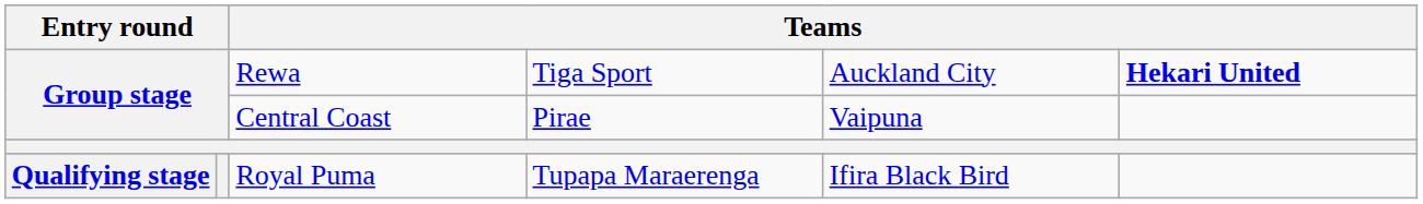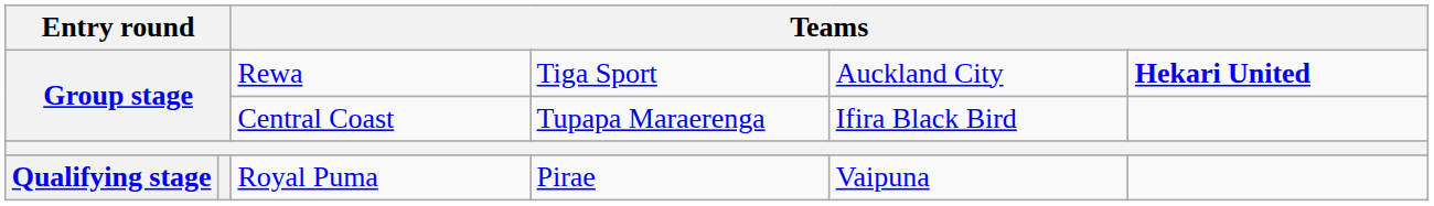Central Coast | column 4: Pirae -> Tupapa Maraerenga
Central Coast | column 5: Vaipuna -> Ifira Black Bird
Royal Puma | column 4: Tupapa Maraerenga -> Pirae
Royal Puma | column 5: Ifira Black Bird -> Vaipuna
